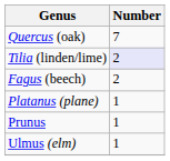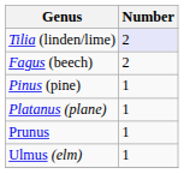- row: Quercus (oak) | 7
+ row: Pinus (pine) | 1
